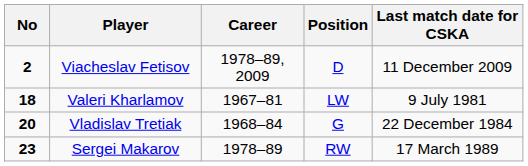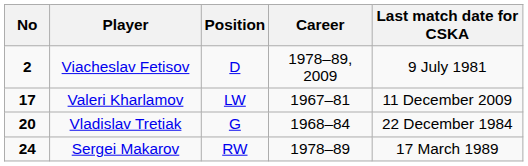columns swapped: Position <-> Career
Viacheslav Fetisov | Last match date for CSKA: 11 December 2009 -> 9 July 1981
Valeri Kharlamov | No: 18 -> 17
Valeri Kharlamov | Last match date for CSKA: 9 July 1981 -> 11 December 2009
Sergei Makarov | No: 23 -> 24
